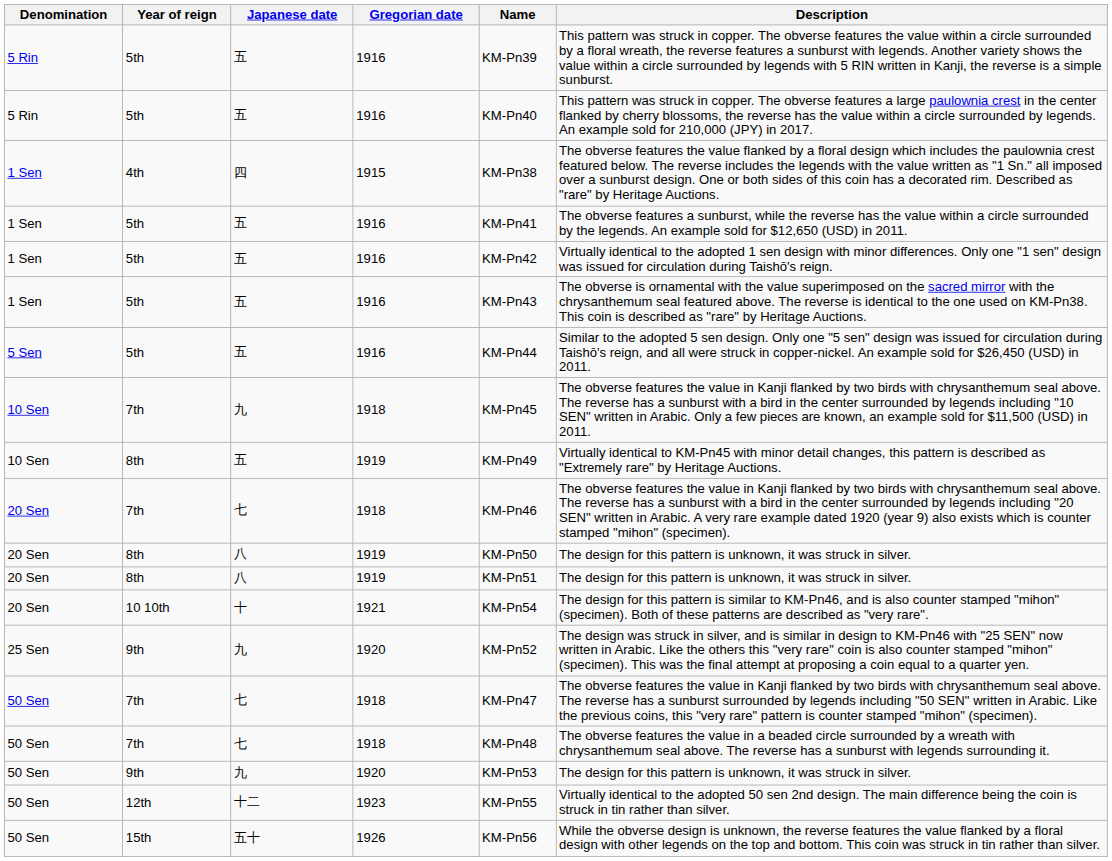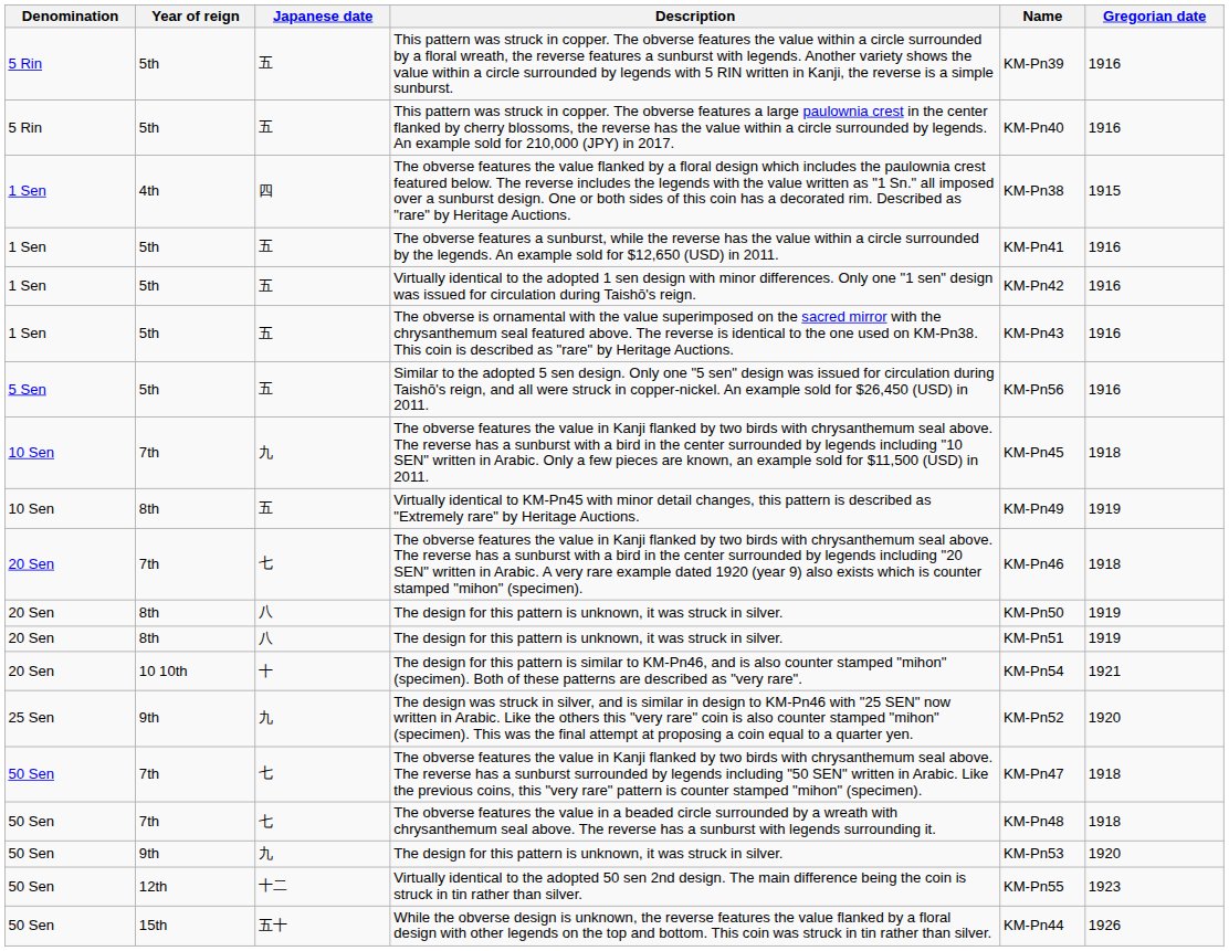columns swapped: Gregorian date <-> Description
5 Sen / 5th | Name: KM-Pn44 -> KM-Pn56
15th | Name: KM-Pn56 -> KM-Pn44
